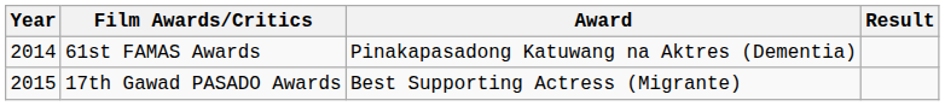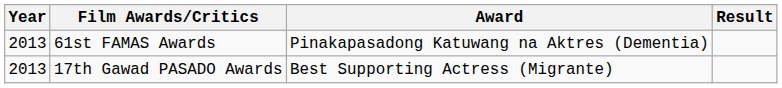61st FAMAS Awards | Year: 2014 -> 2013
17th Gawad PASADO Awards | Year: 2015 -> 2013
